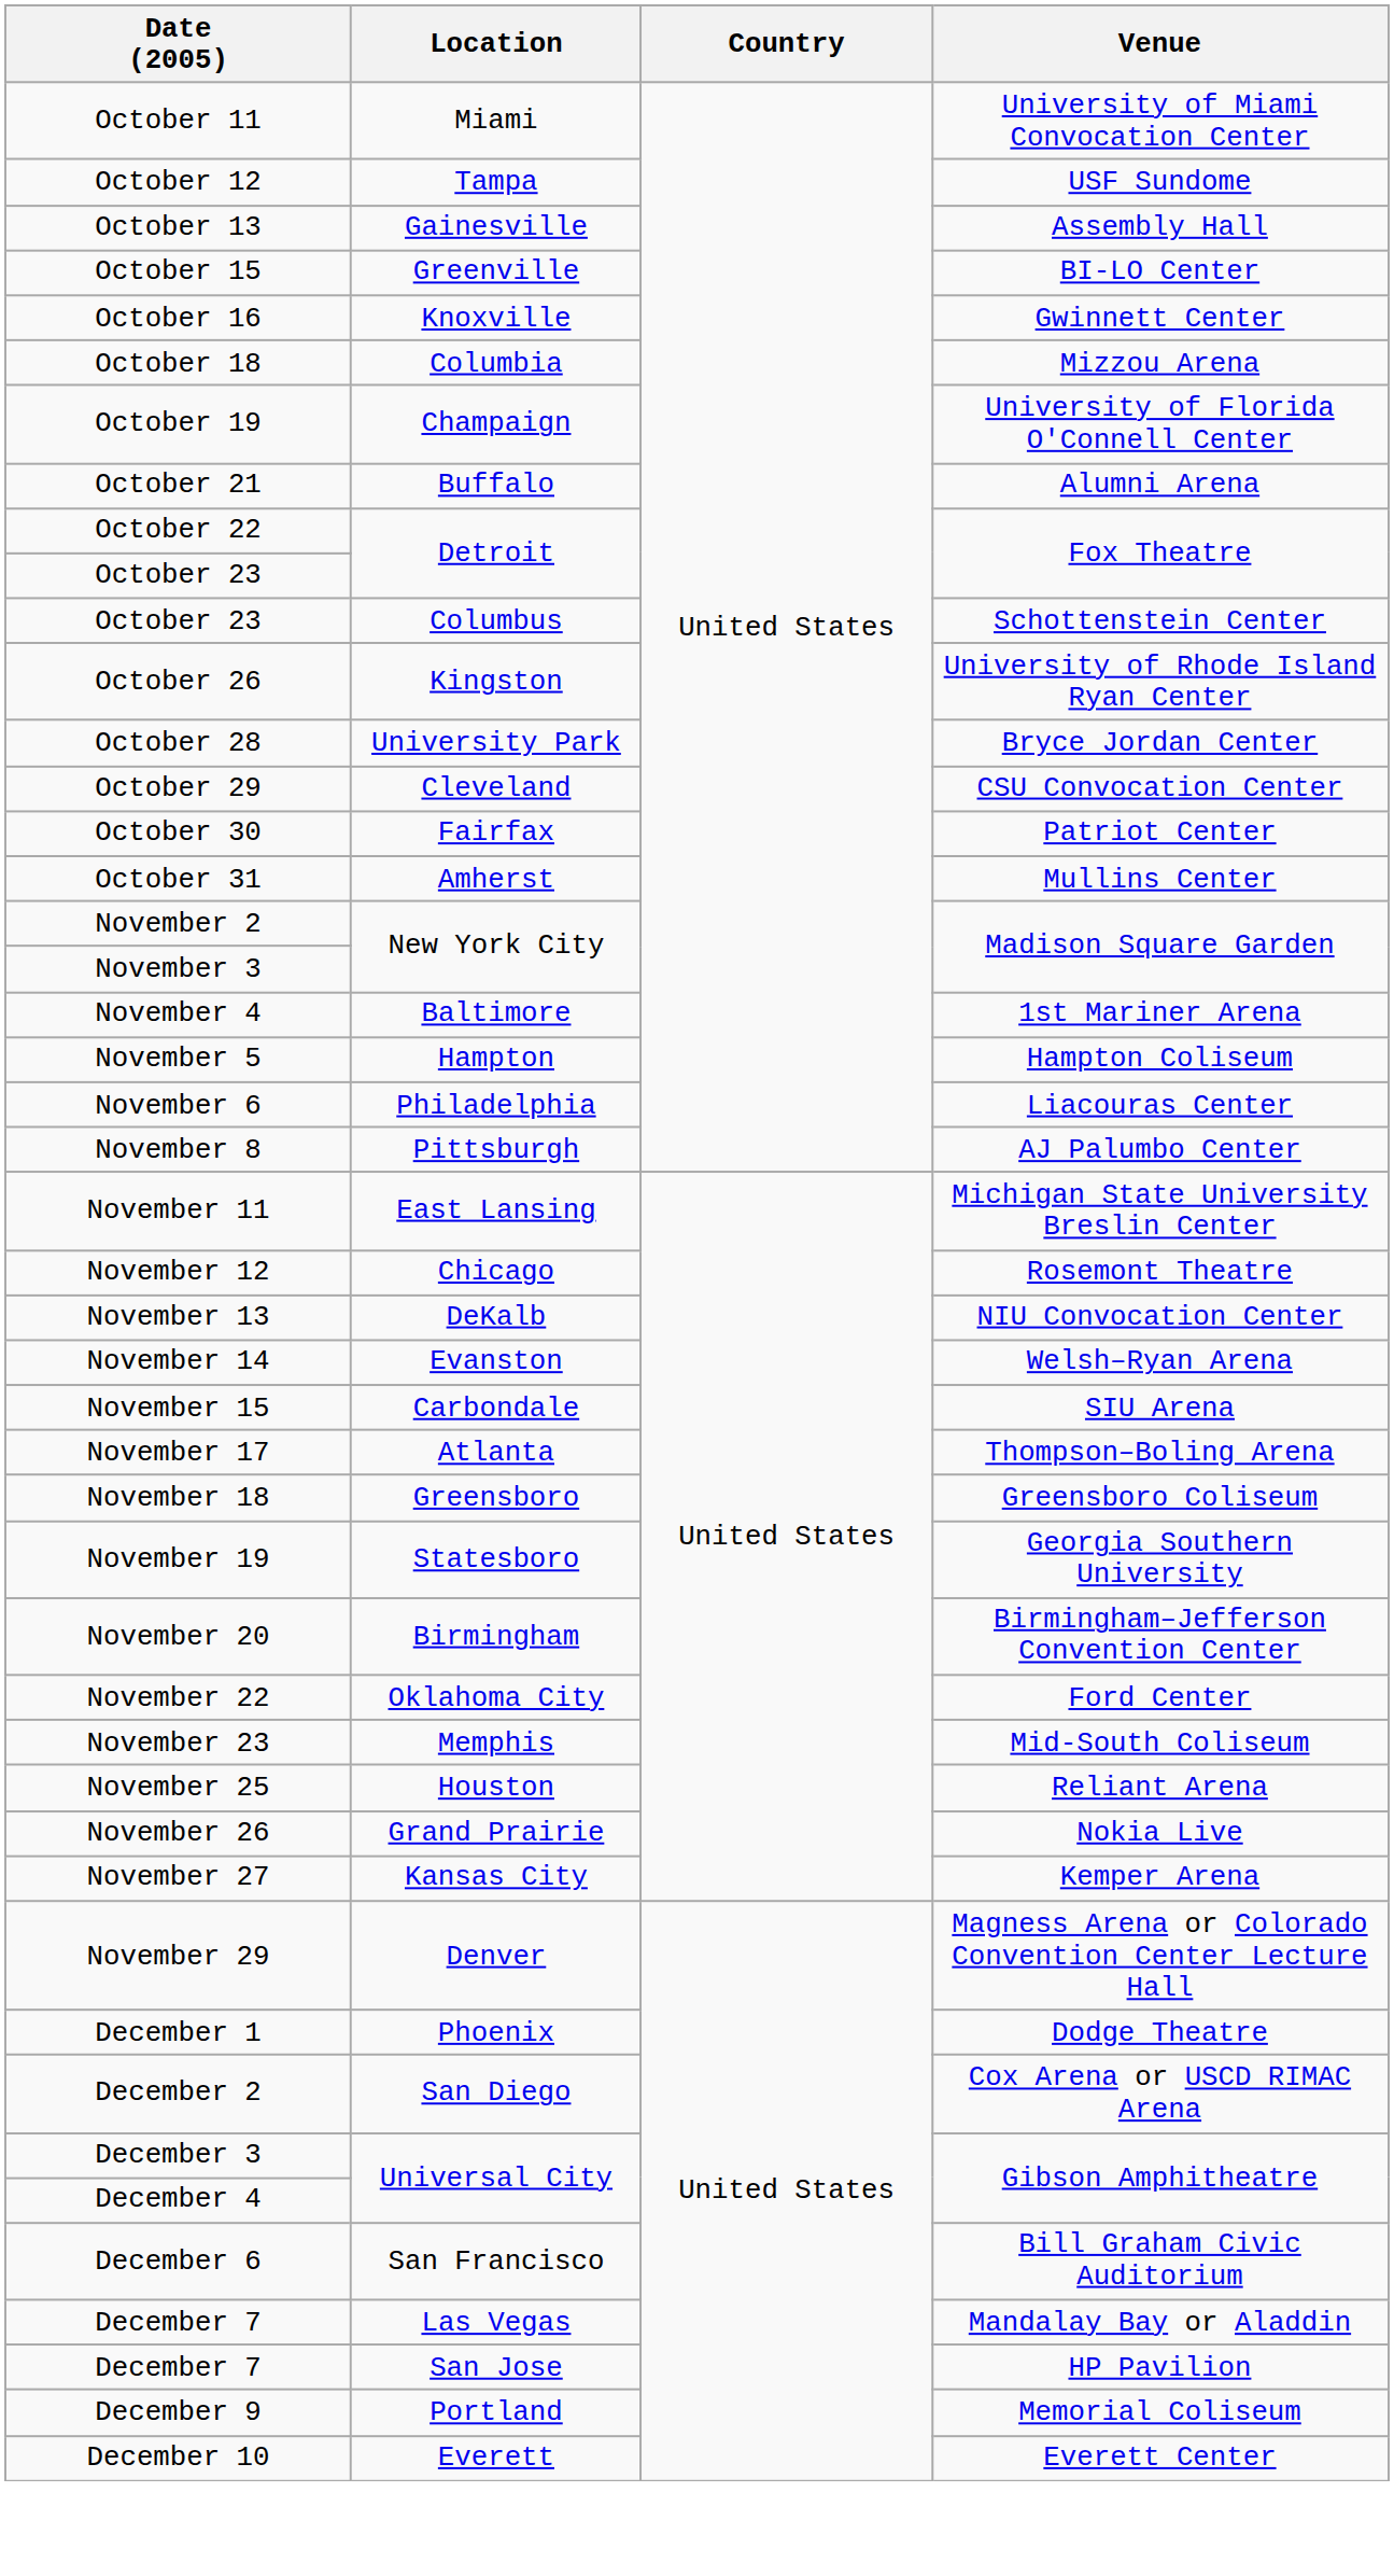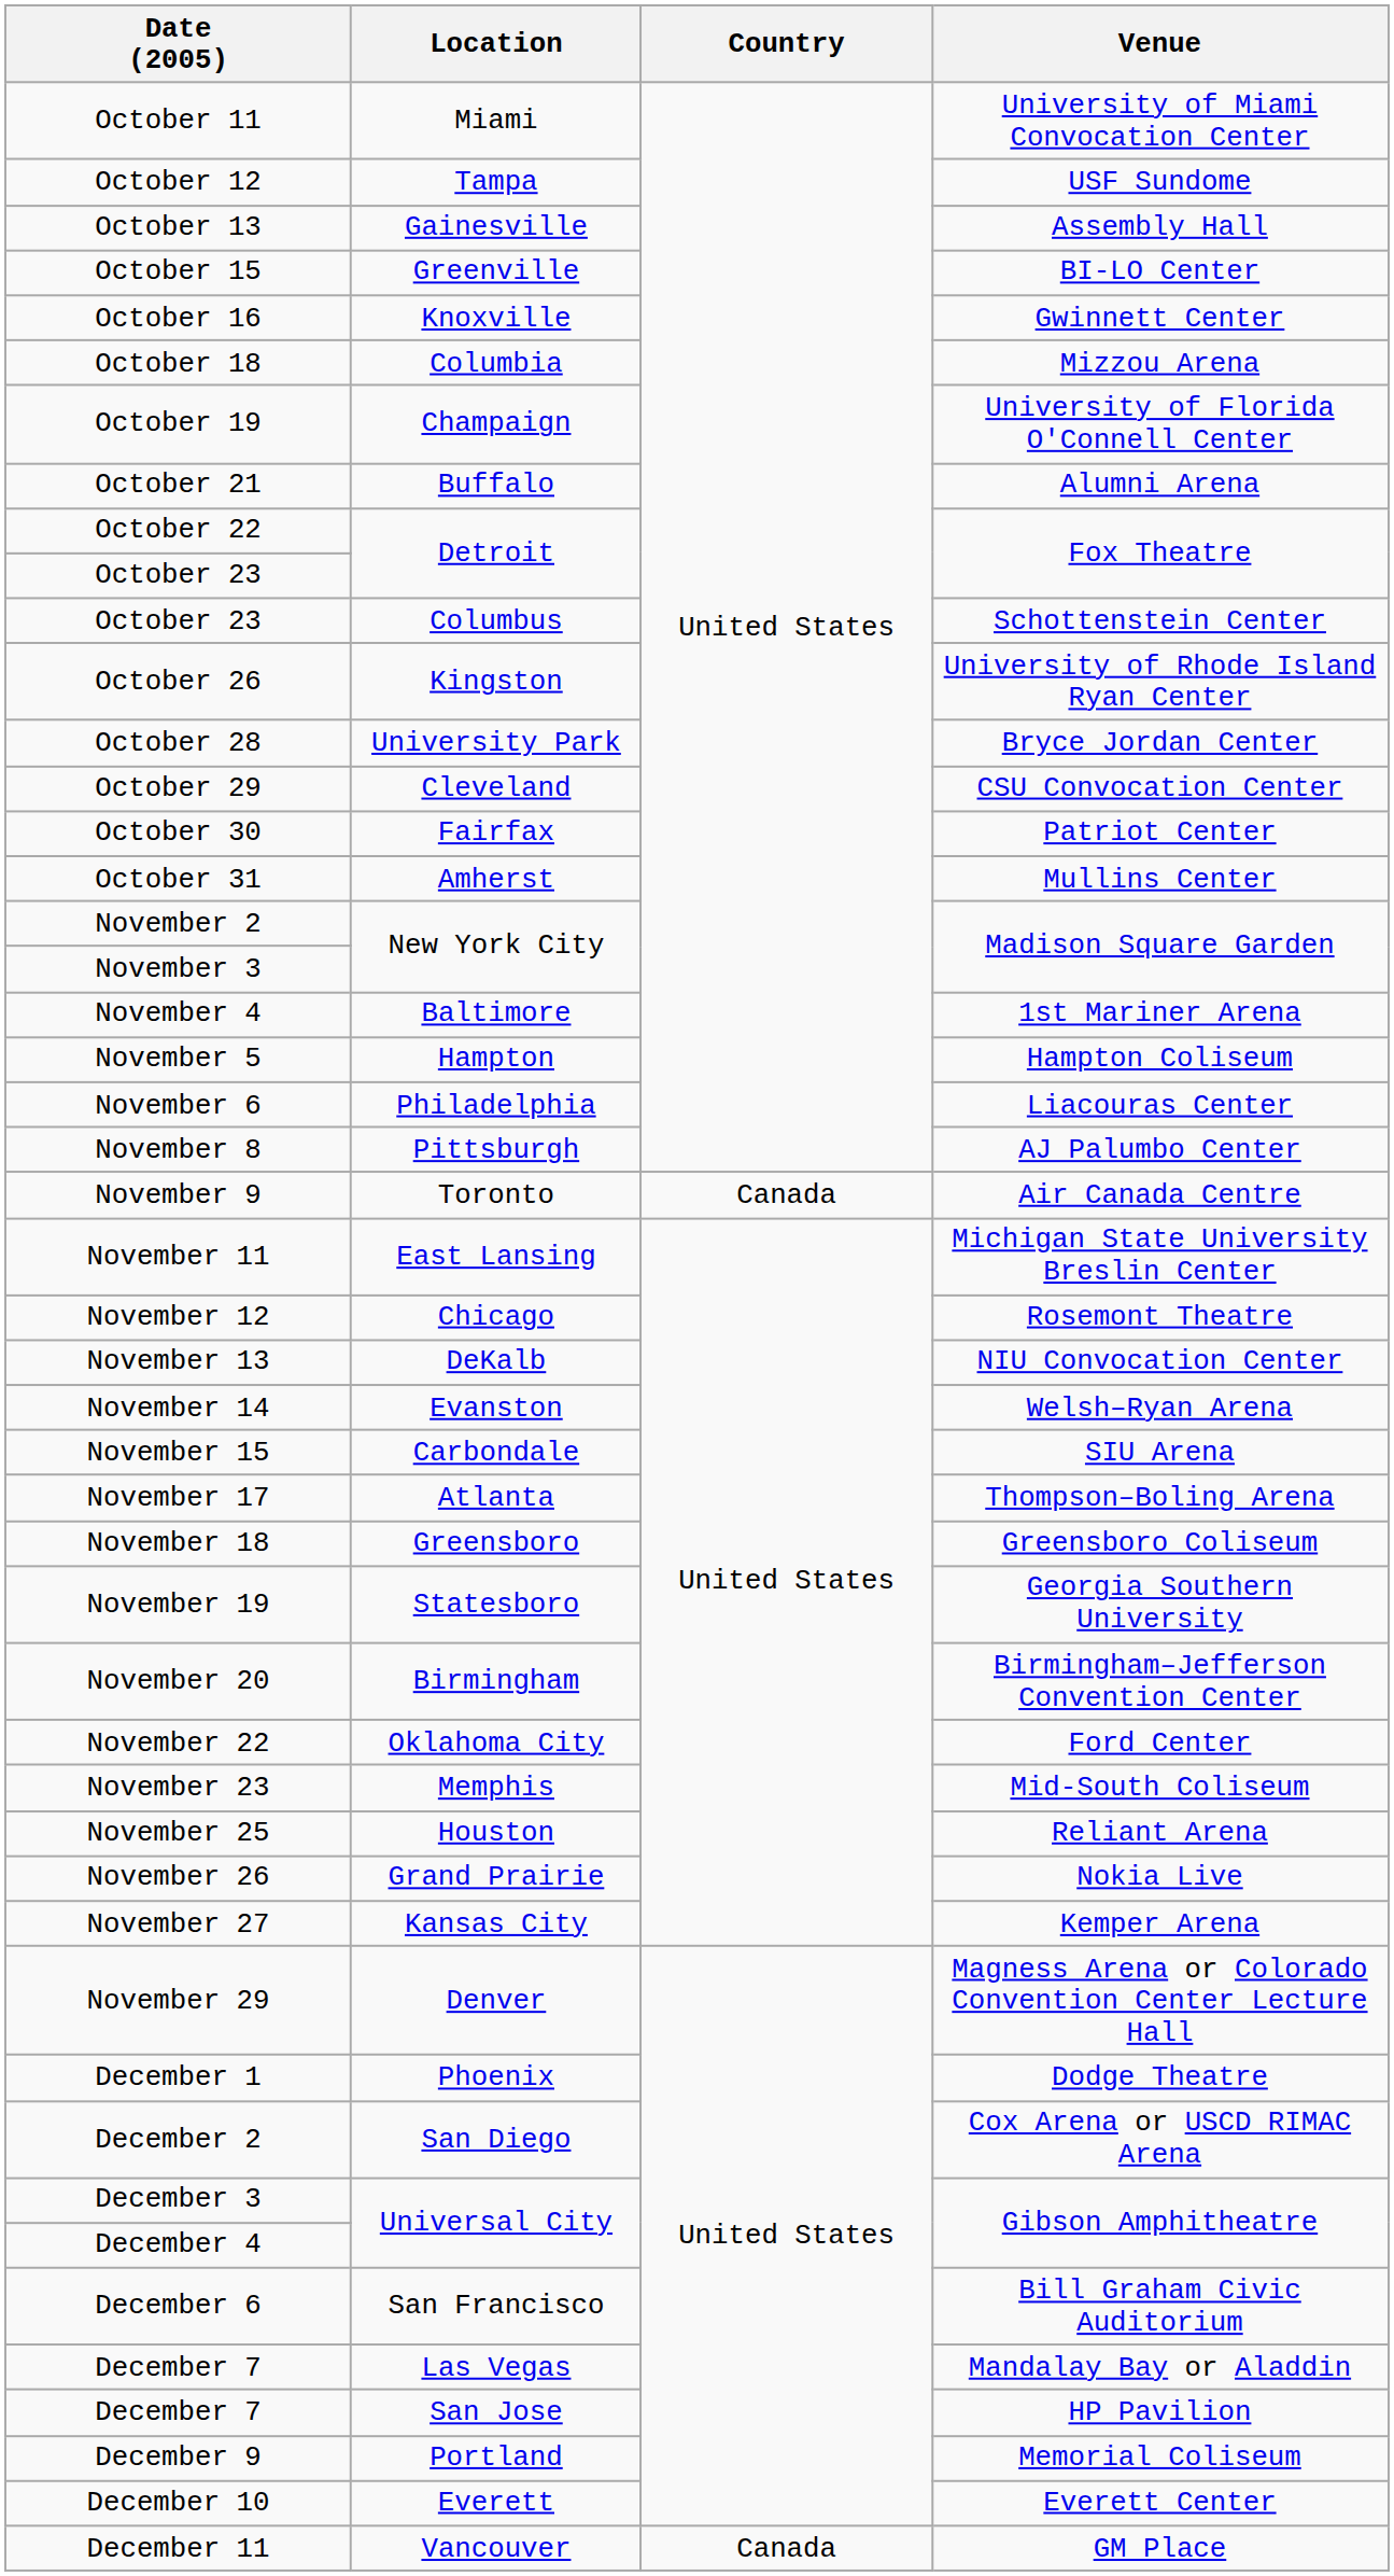+ row: November 9 | Toronto | Canada | Air Canada Centre
+ row: December 11 | Vancouver | Canada | GM Place
